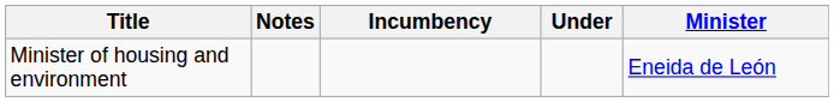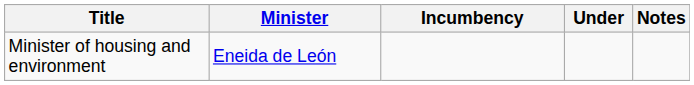columns swapped: Minister <-> Notes
